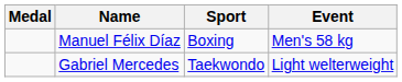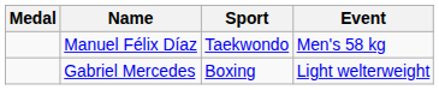Manuel Félix Díaz | Sport: Boxing -> Taekwondo
Gabriel Mercedes | Sport: Taekwondo -> Boxing
